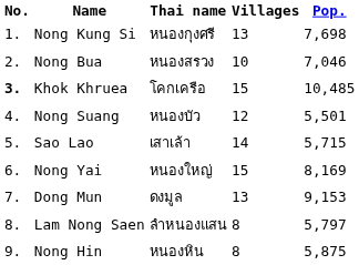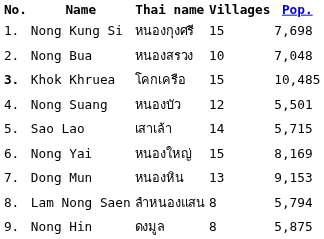Nong Kung Si | Villages: 13 -> 15
Nong Bua | Pop.: 7,046 -> 7,048
Dong Mun | Thai name: ดงมูล -> หนองหิน
Lam Nong Saen | Pop.: 5,797 -> 5,794
Nong Hin | Thai name: หนองหิน -> ดงมูล
